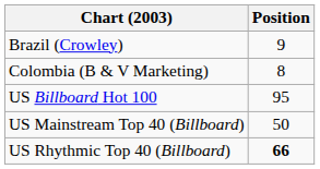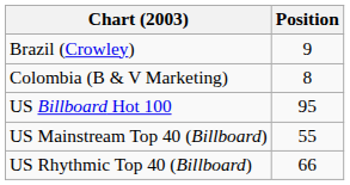US Mainstream Top 40 (Billboard) | Position: 50 -> 55
US Rhythmic Top 40 (Billboard) | Position: bold -> normal
